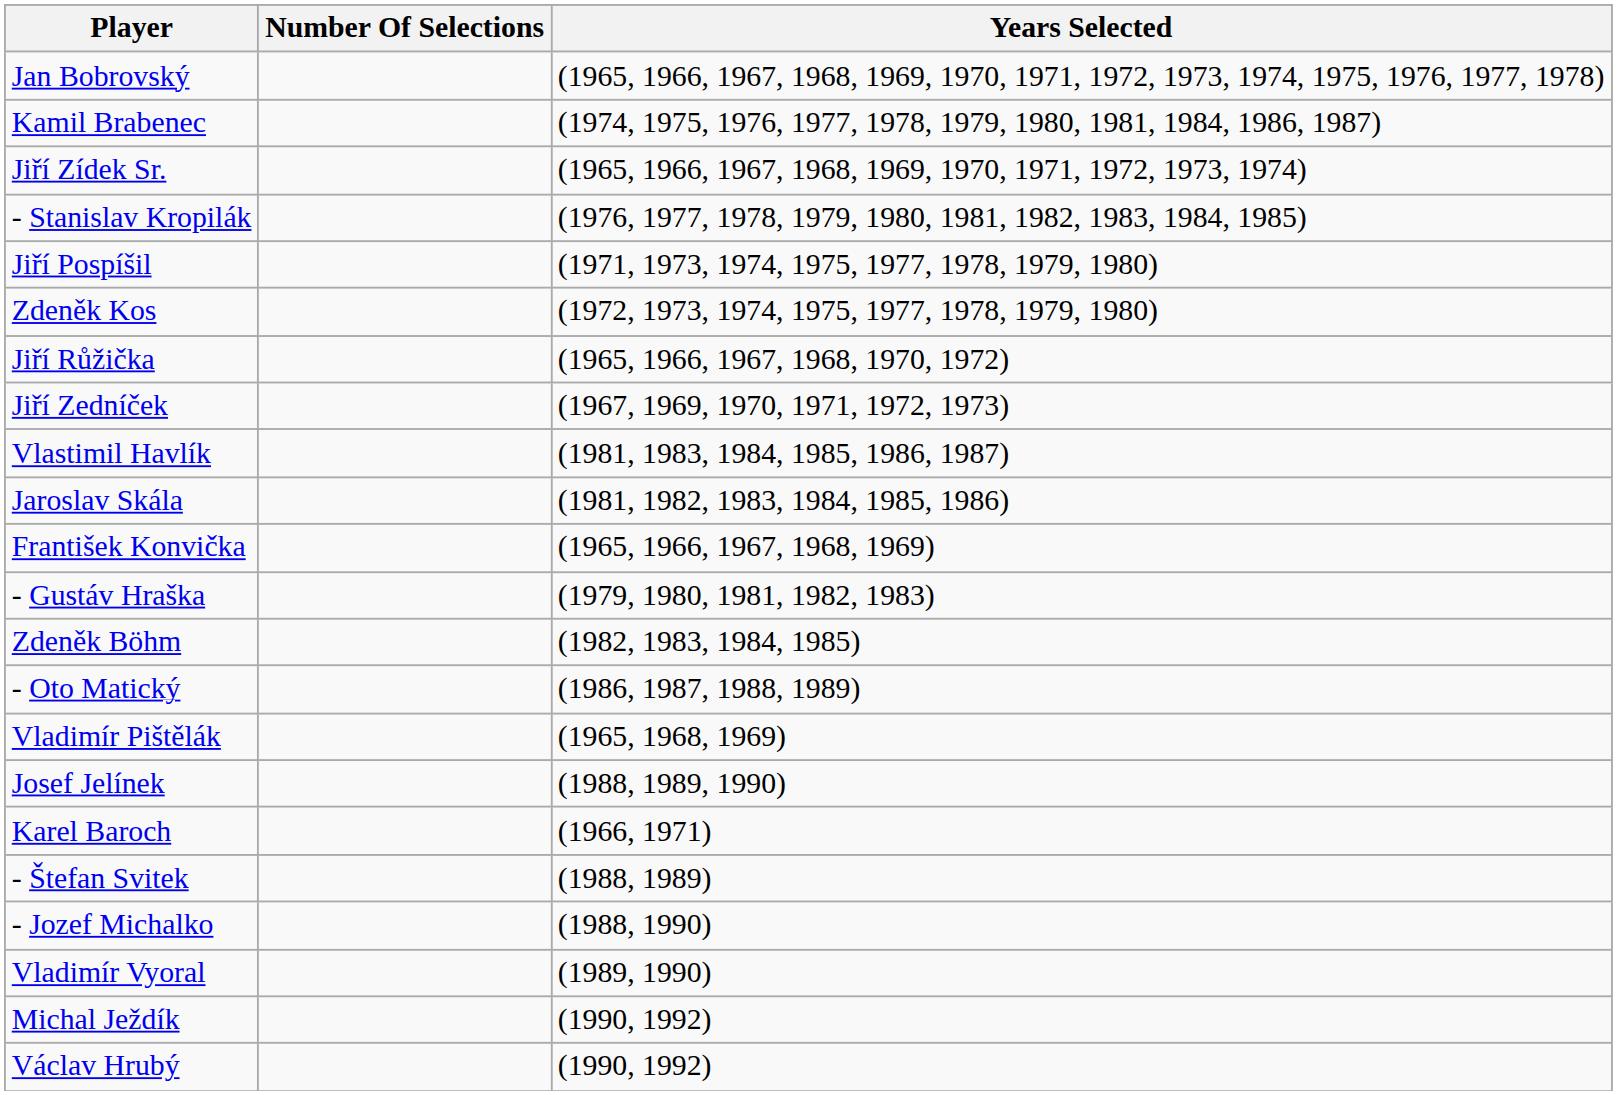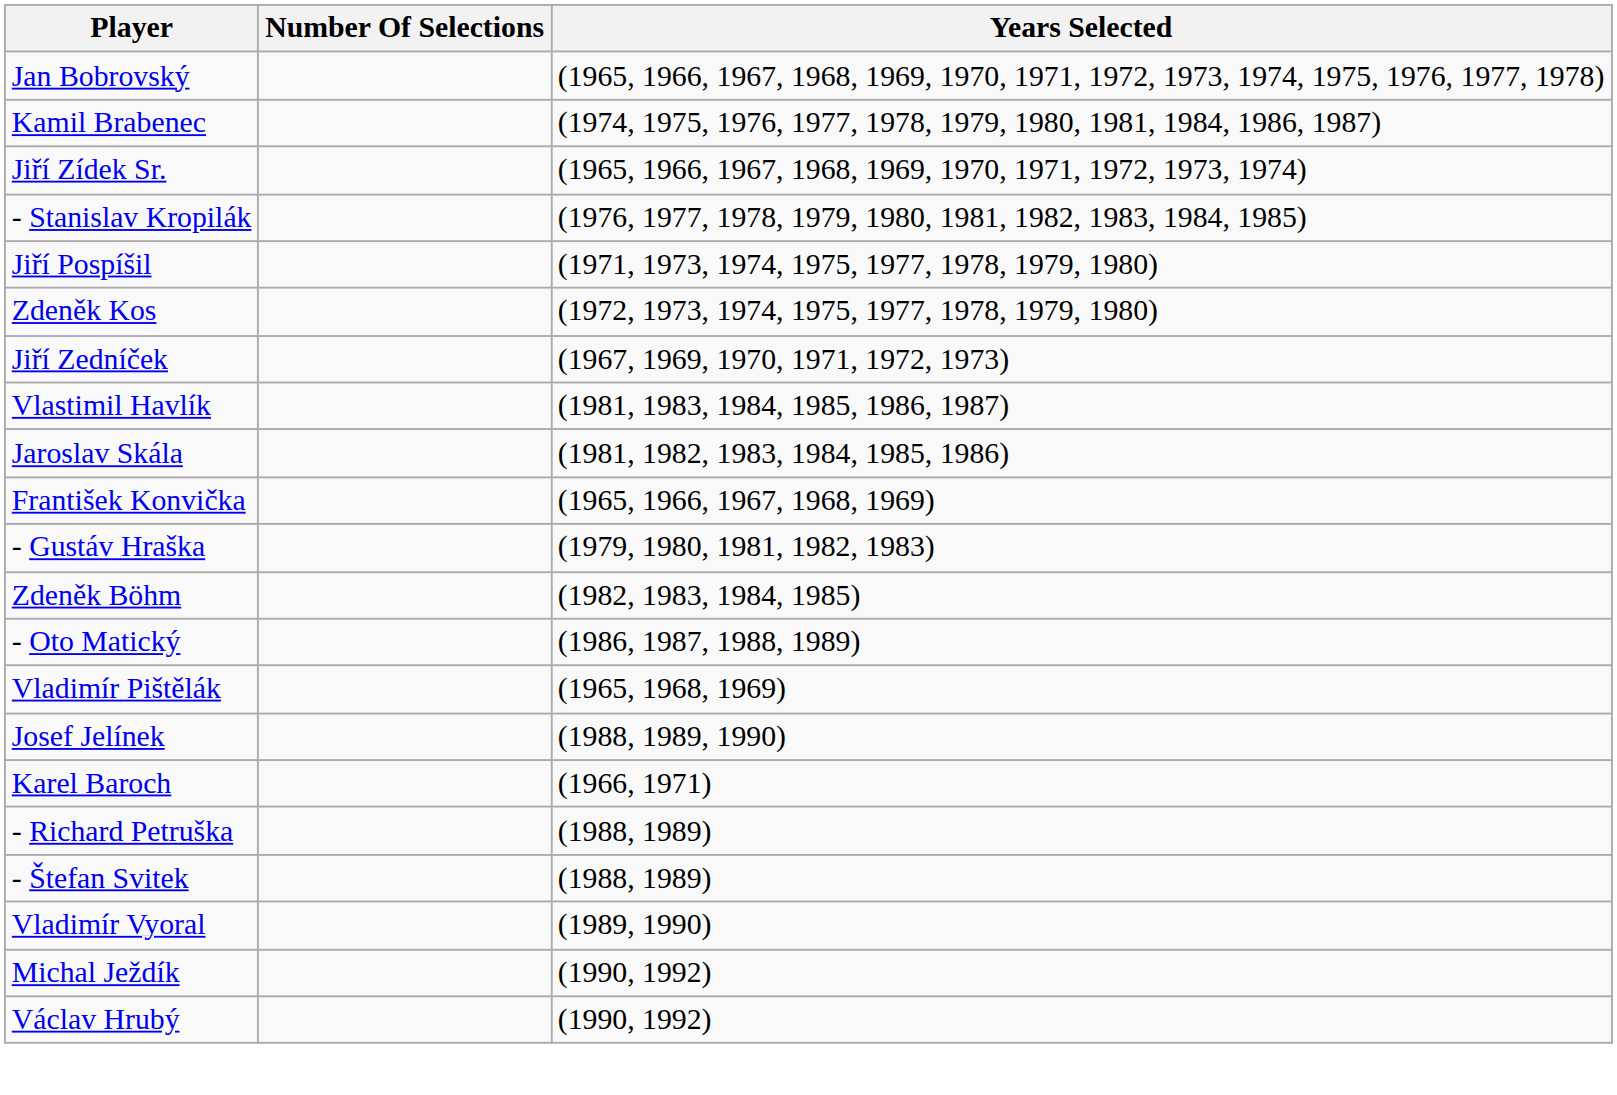- row: Jiří Růžička | (1965, 1966, 1967, 1968, 1970, 1972)
+ row: - Richard Petruška | (1988, 1989)
- row: - Jozef Michalko | (1988, 1990)
